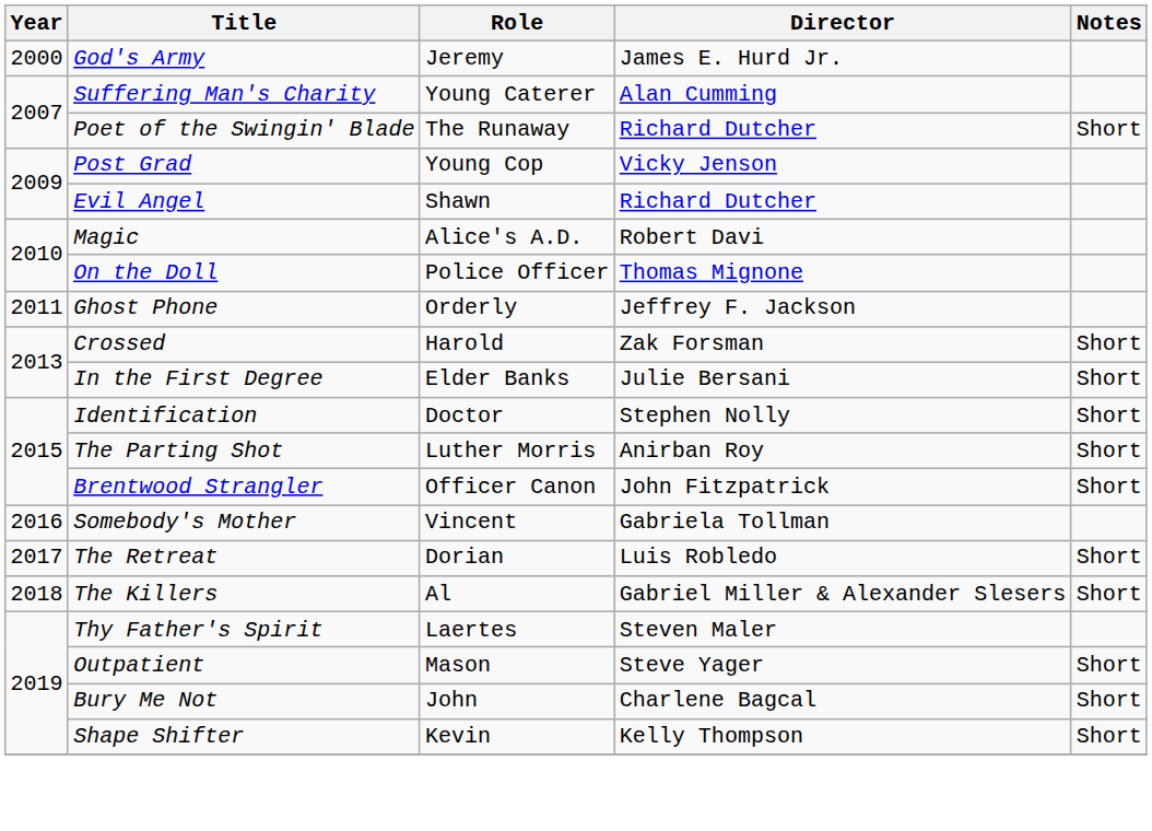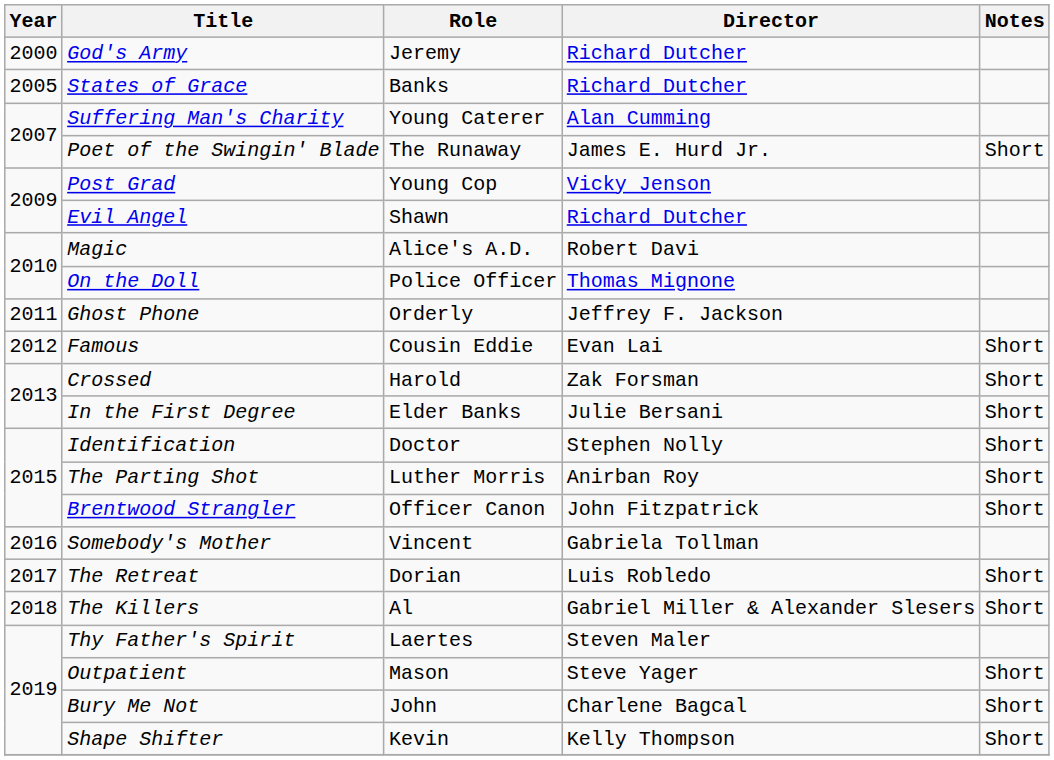God's Army | Director: James E. Hurd Jr. -> Richard Dutcher
+ row: 2005 | States of Grace | Banks | Richard Dutcher
Poet of the Swingin' Blade | Director: Richard Dutcher -> James E. Hurd Jr.
+ row: 2012 | Famous | Cousin Eddie | Evan Lai | Short
